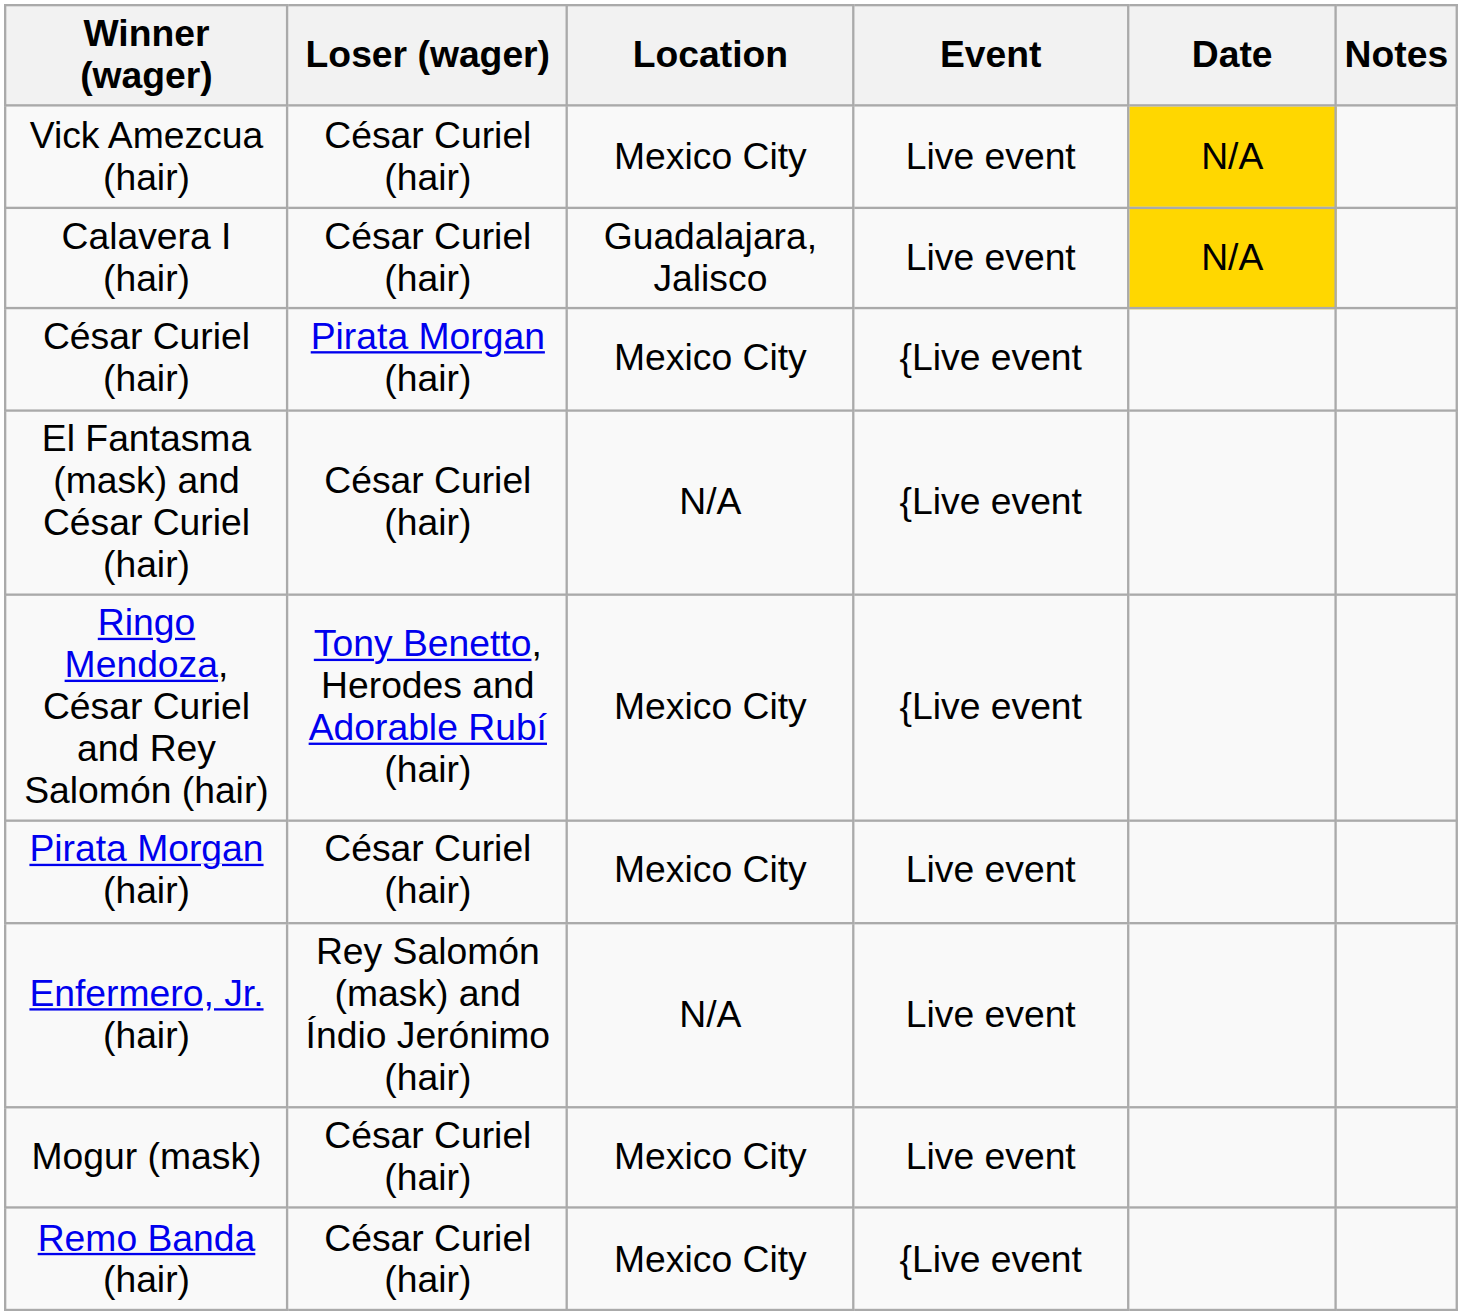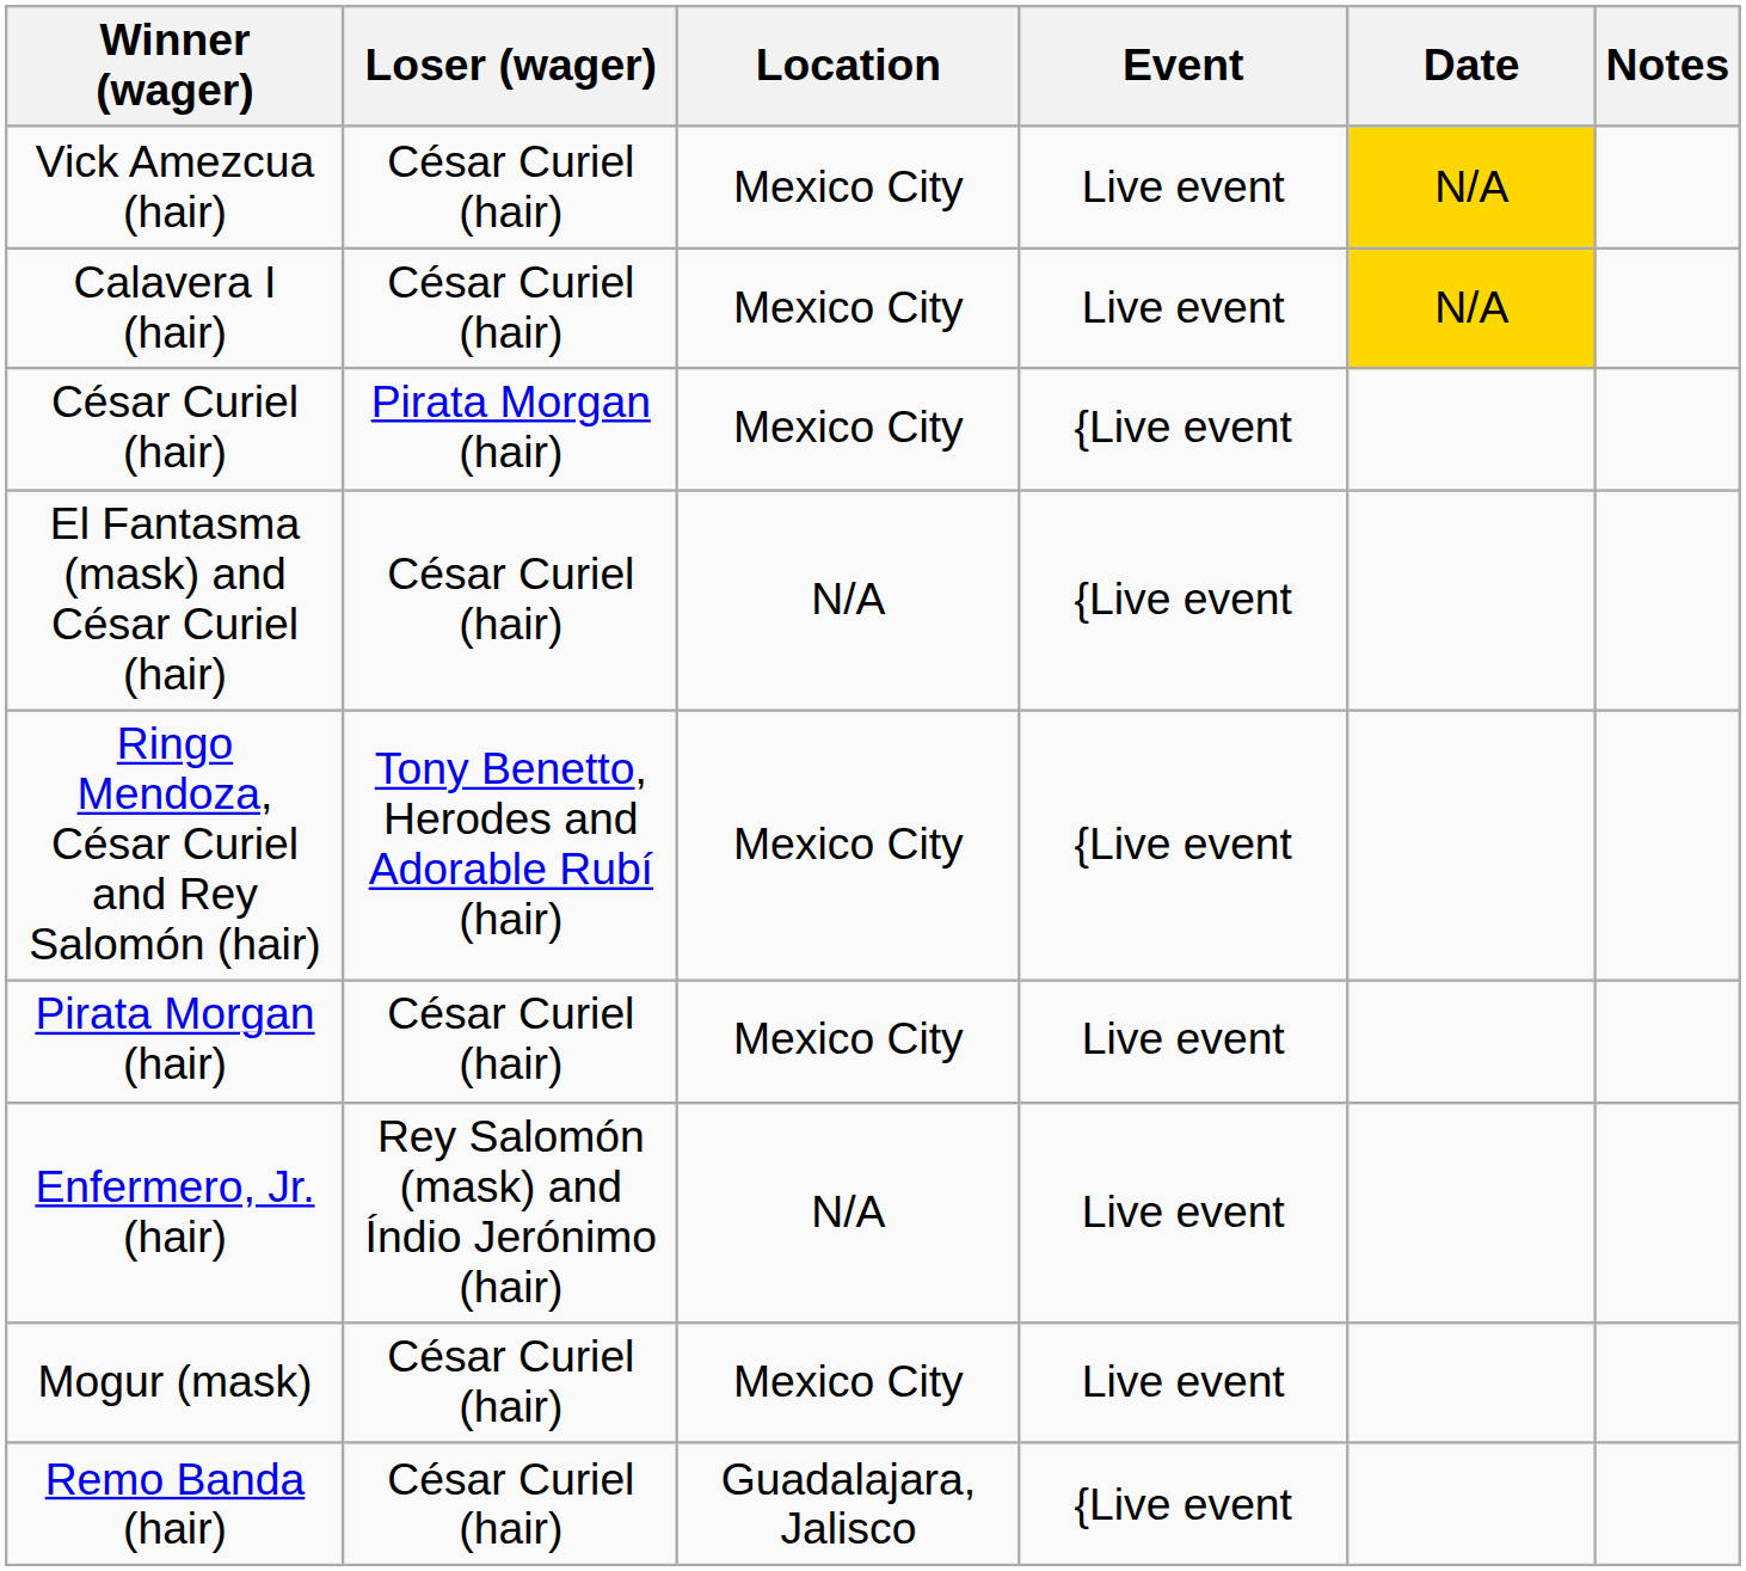Calavera I (hair) | Location: Guadalajara, Jalisco -> Mexico City
Remo Banda (hair) | Location: Mexico City -> Guadalajara, Jalisco
